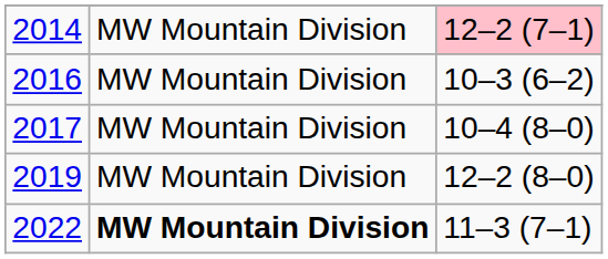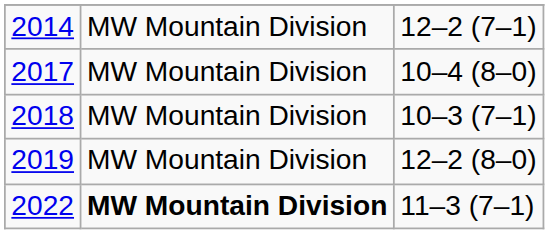2014 | column 3: pink background -> no background
- row: 2016 | MW Mountain Division | 10–3 (6–2)
+ row: 2018 | MW Mountain Division | 10–3 (7–1)
